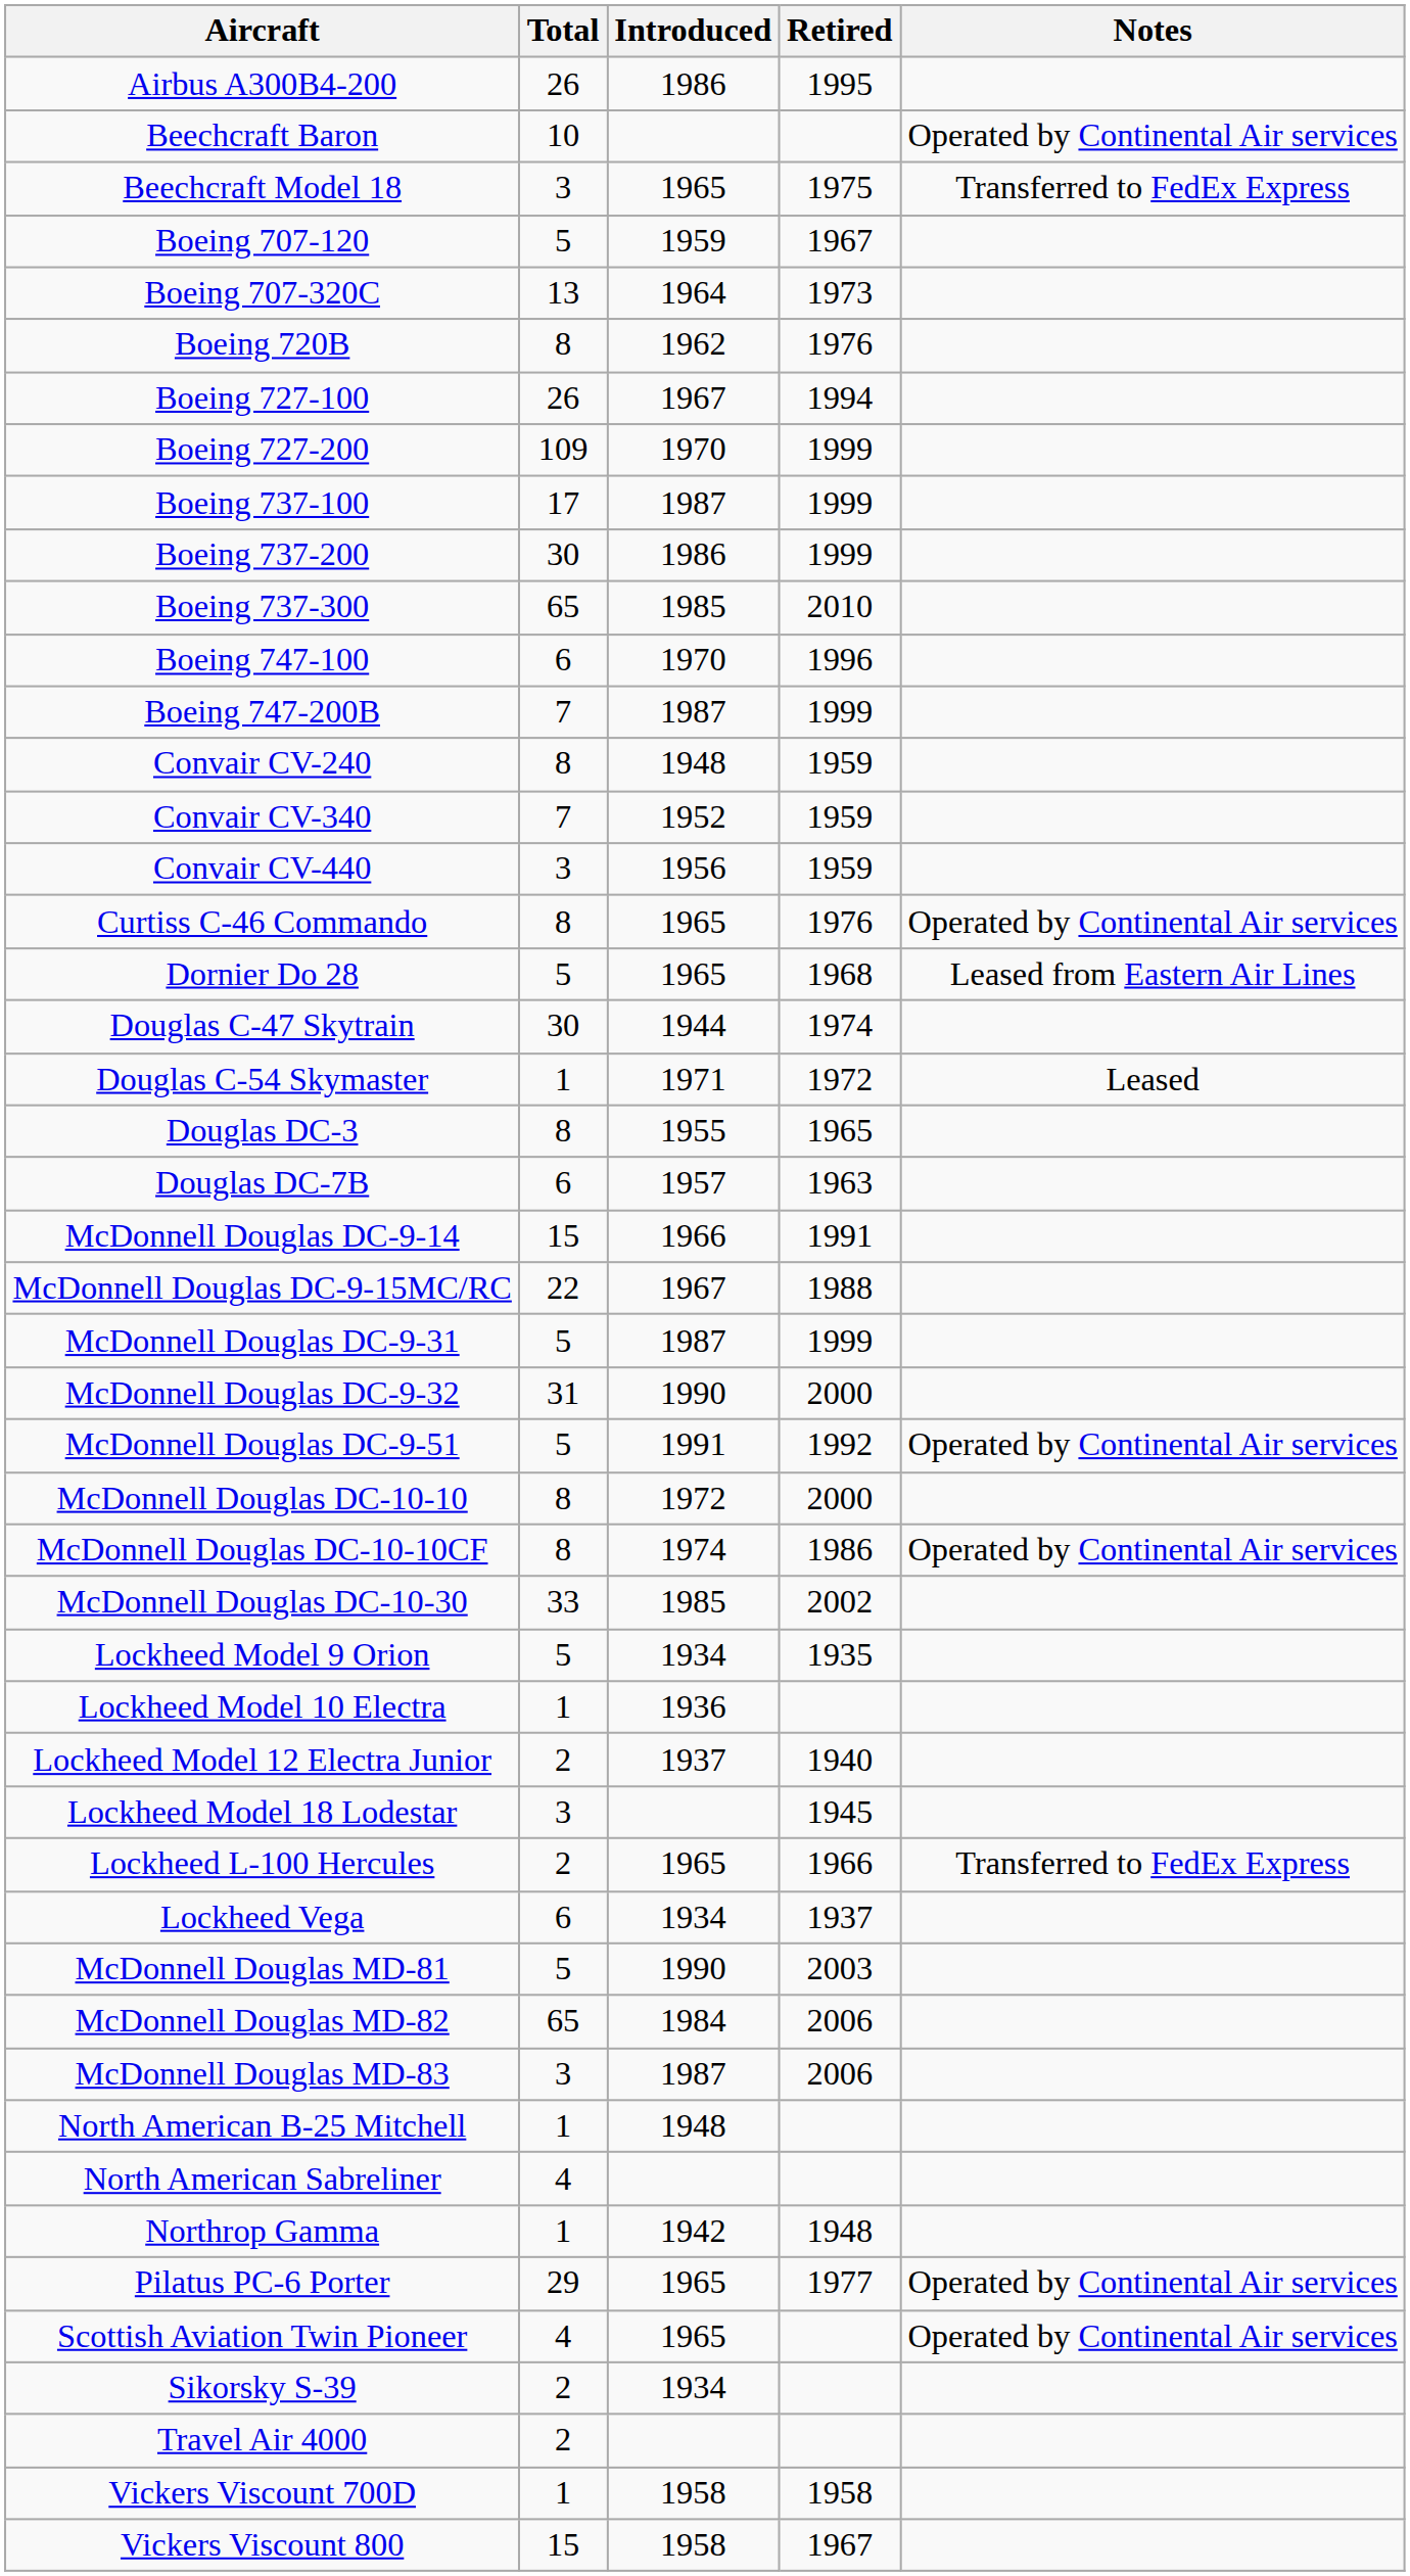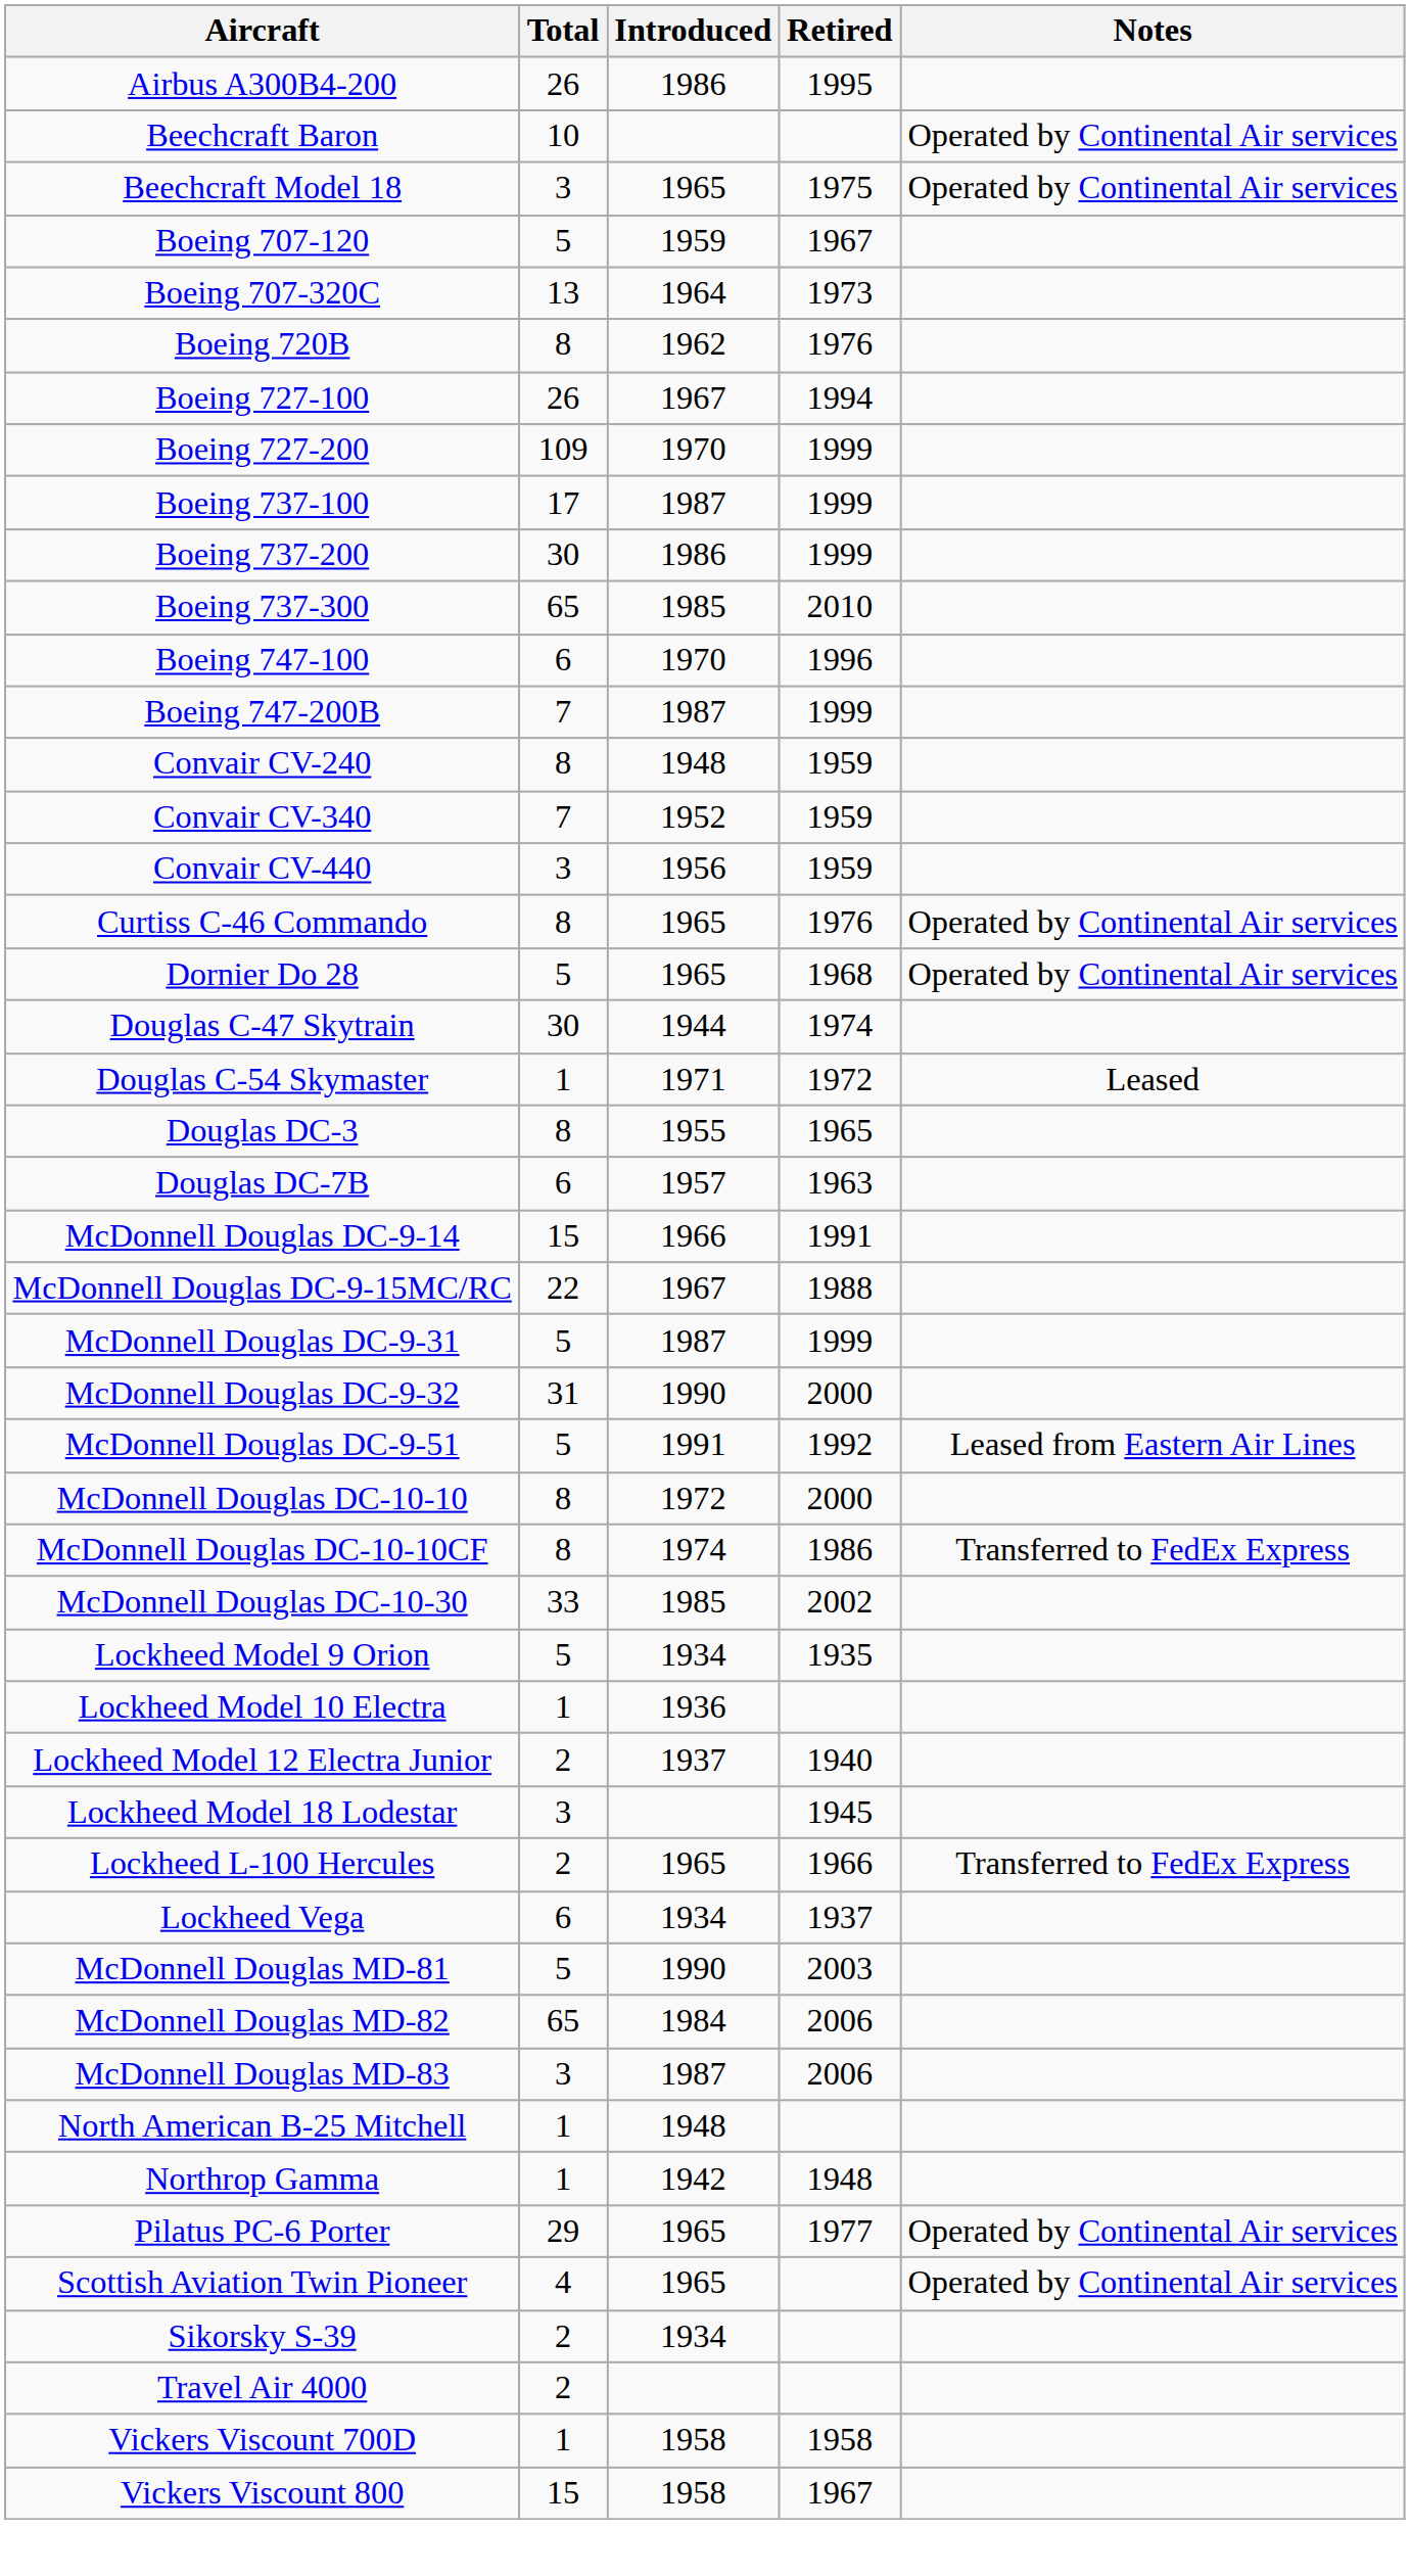Beechcraft Model 18 | Notes: Transferred to FedEx Express -> Operated by Continental Air services
Dornier Do 28 | Notes: Leased from Eastern Air Lines -> Operated by Continental Air services
McDonnell Douglas DC-9-51 | Notes: Operated by Continental Air services -> Leased from Eastern Air Lines
McDonnell Douglas DC-10-10CF | Notes: Operated by Continental Air services -> Transferred to FedEx Express
- row: North American Sabreliner | 4
